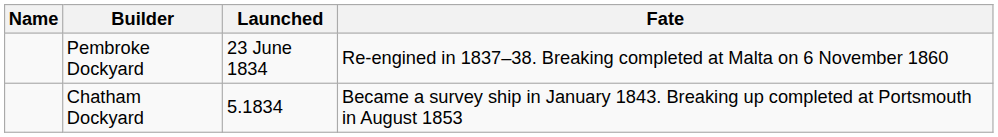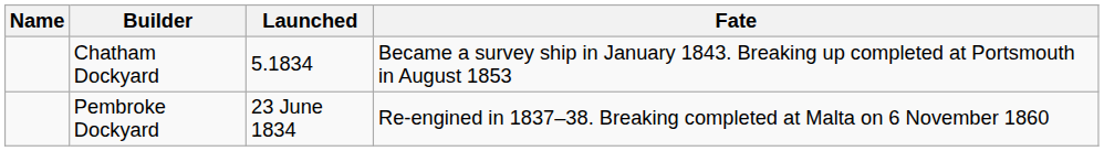rows swapped: Pembroke Dockyard <-> Chatham Dockyard
